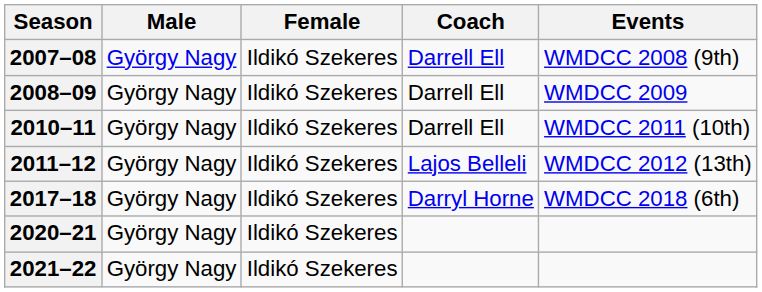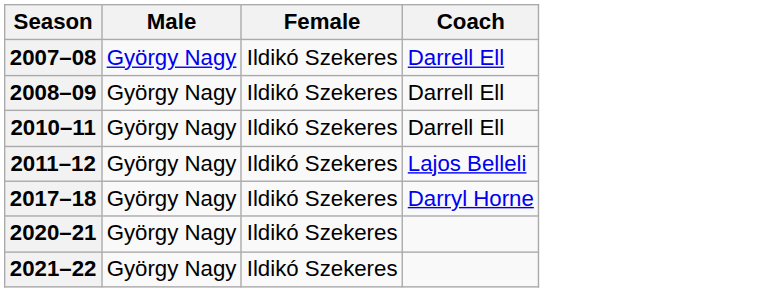- column: Events | WMDCC 2008 (9th) | WMDCC 2009 | WMDCC 2011 (10th) | WMDCC 2012 (13th) | WMDCC 2018 (6th)
